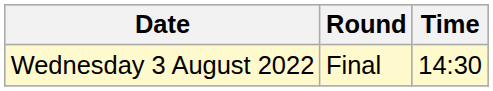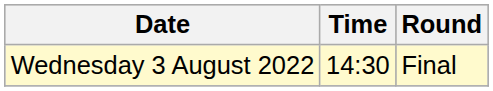columns swapped: Time <-> Round
